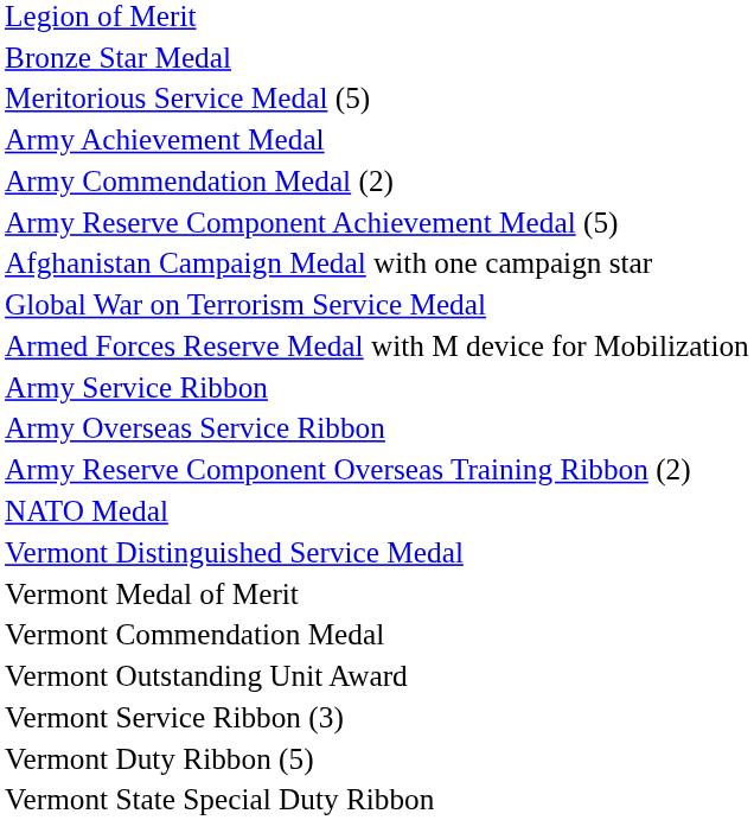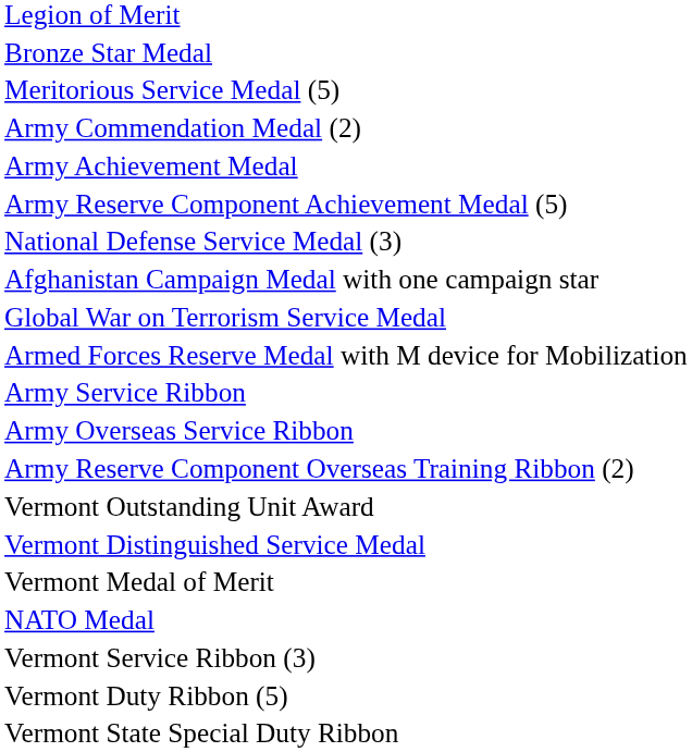rows swapped: Army Commendation Medal (2) <-> Army Achievement Medal
+ row: National Defense Service Medal (3)
rows swapped: NATO Medal <-> Vermont Outstanding Unit Award
- row: Vermont Commendation Medal
